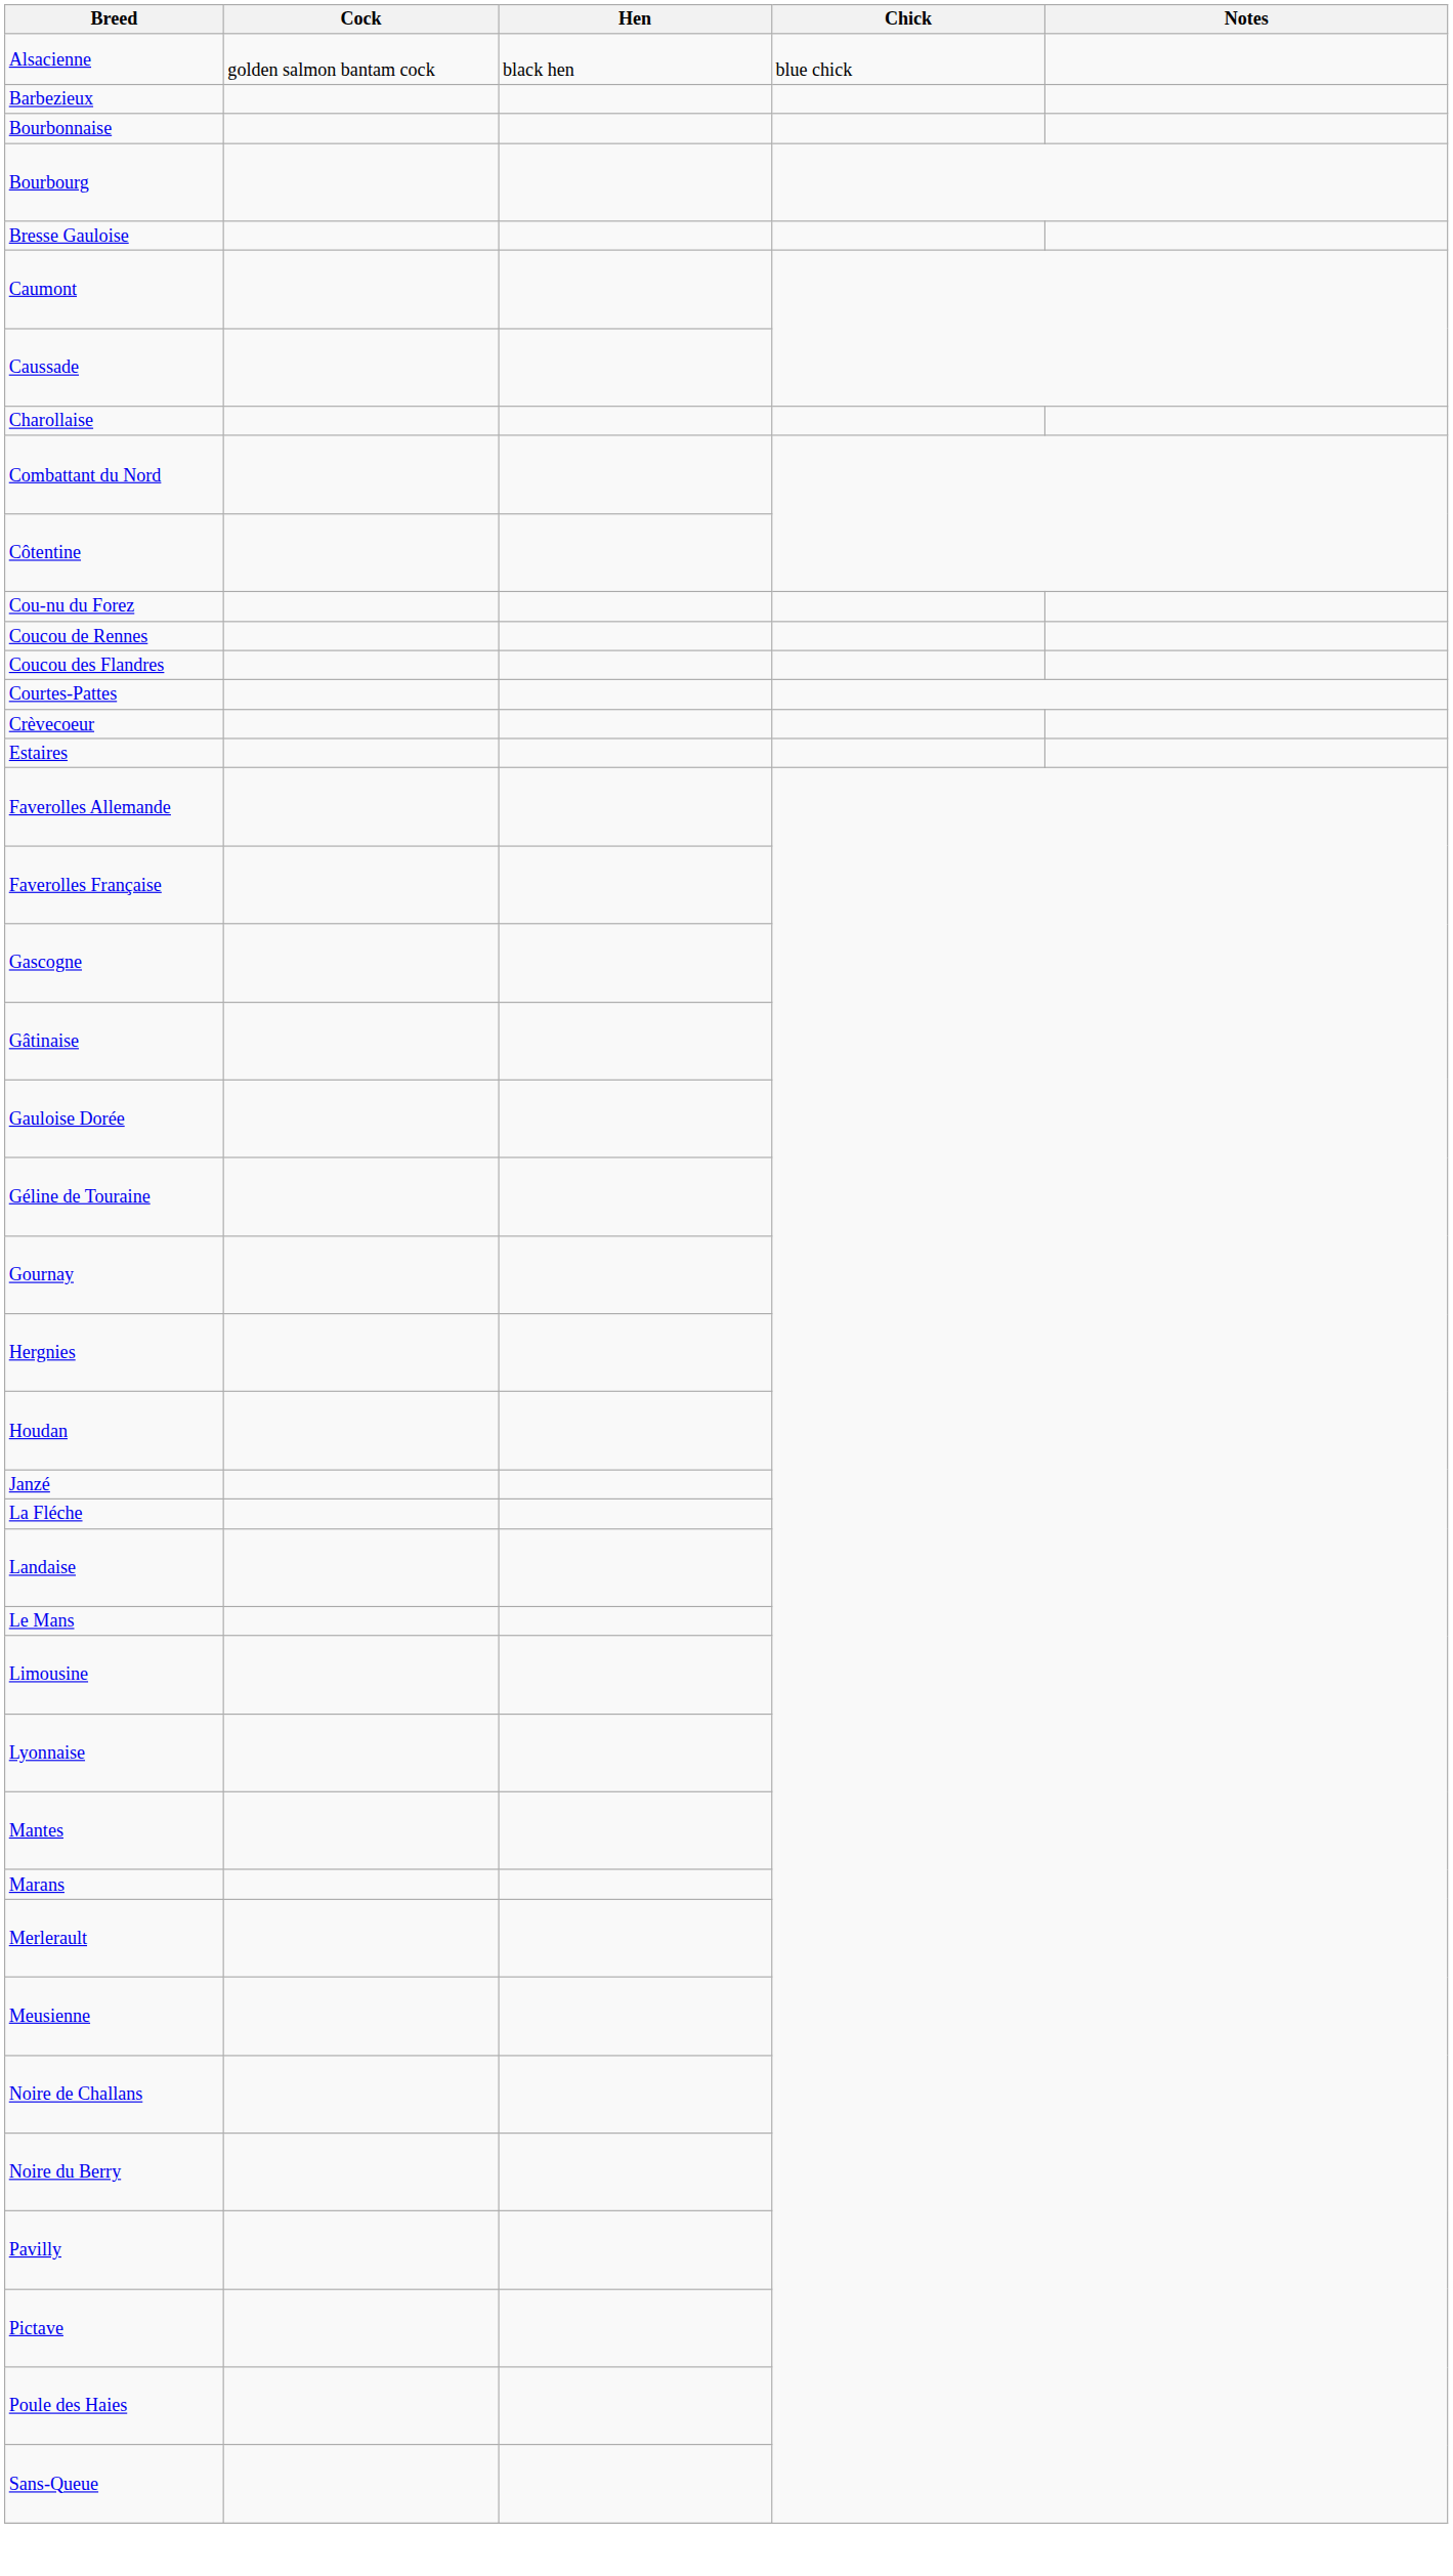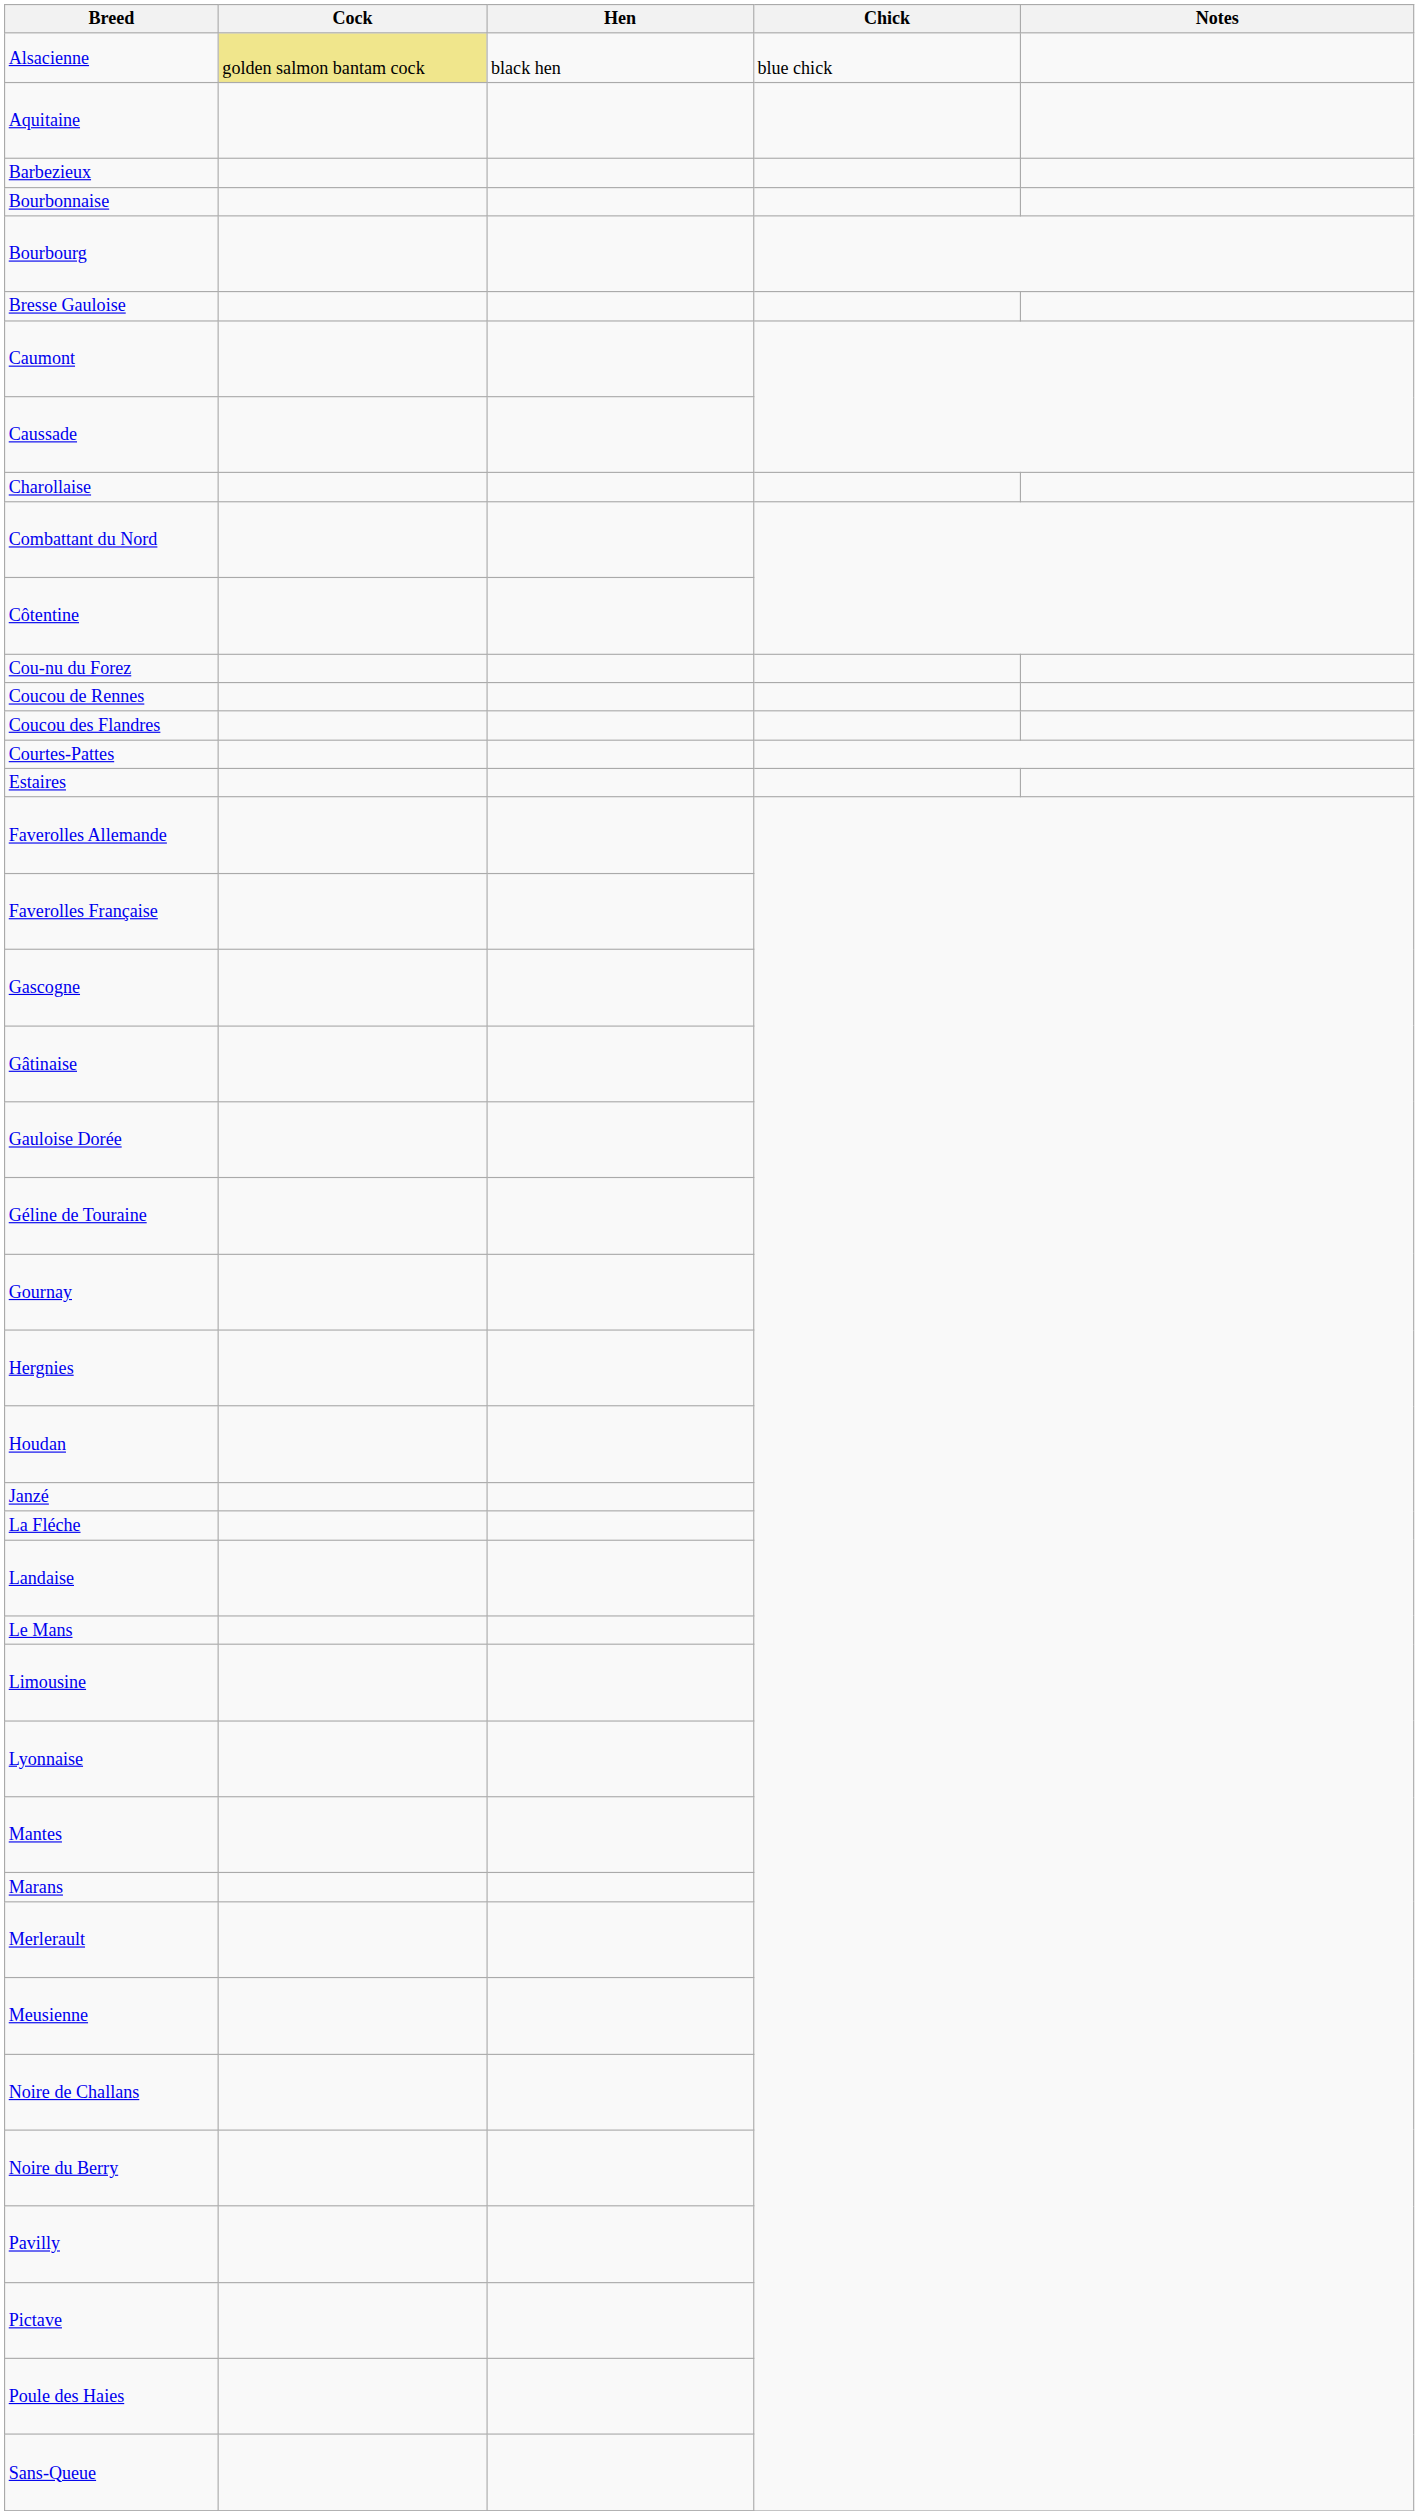Alsacienne | Cock: no background -> khaki background
+ row: Aquitaine
- row: Crèvecoeur
